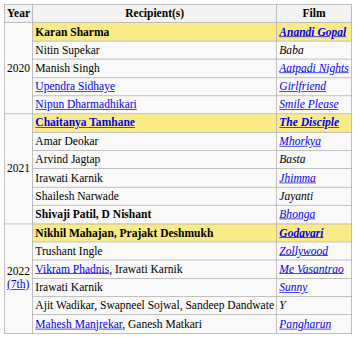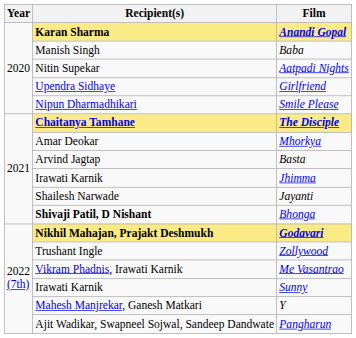Baba | Recipient(s): Nitin Supekar -> Manish Singh
Aatpadi Nights | Recipient(s): Manish Singh -> Nitin Supekar
Y | Recipient(s): Ajit Wadikar, Swapneel Sojwal, Sandeep Dandwate -> Mahesh Manjrekar, Ganesh Matkari
Pangharun | Recipient(s): Mahesh Manjrekar, Ganesh Matkari -> Ajit Wadikar, Swapneel Sojwal, Sandeep Dandwate
